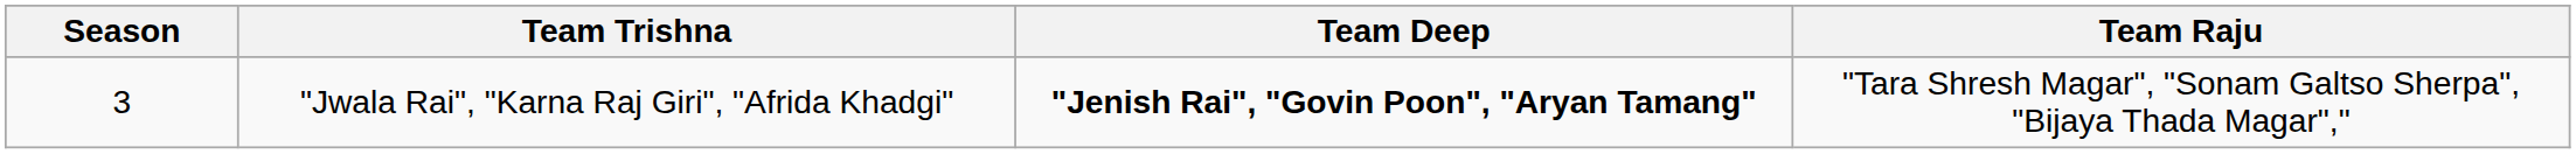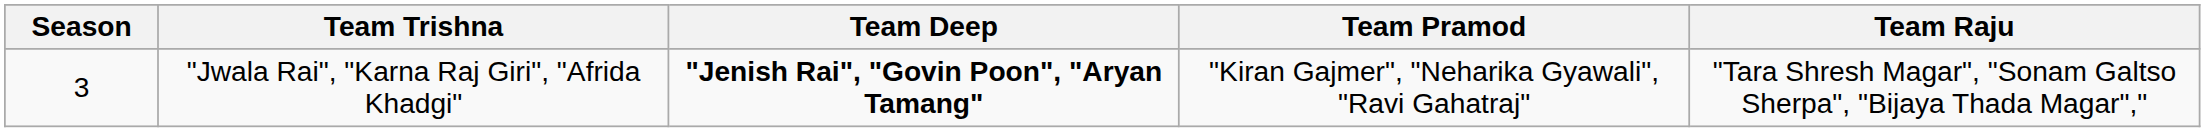+ column: Team Pramod | "Kiran Gajmer", "Neharika Gyawali", "Ravi Gahatraj"
